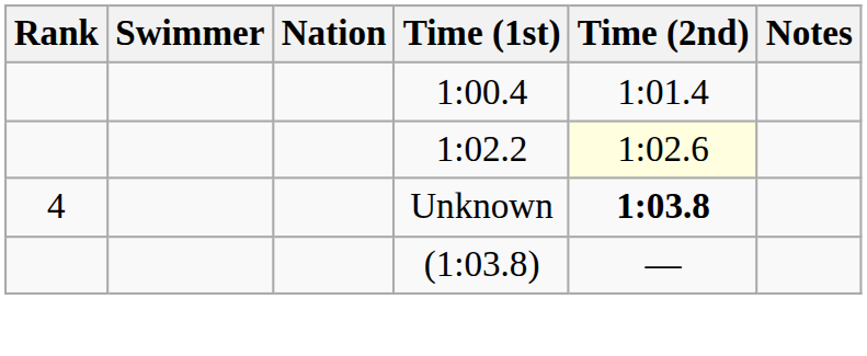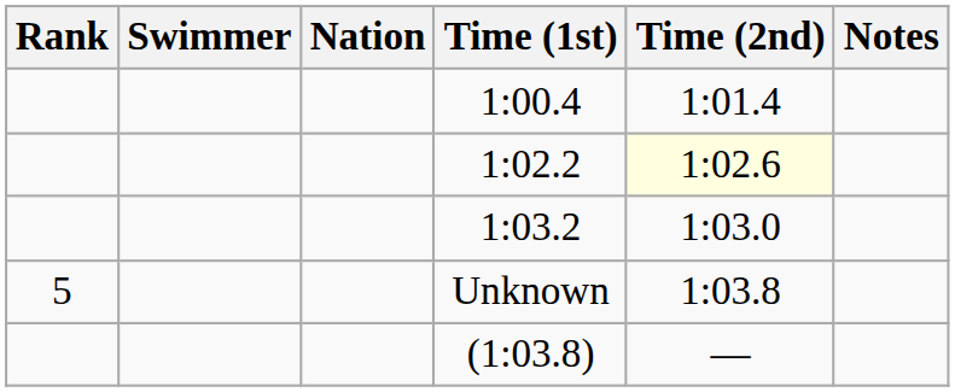+ row: 1:03.2 | 1:03.0
Unknown | Rank: 4 -> 5
Unknown | Time (2nd): bold -> normal
